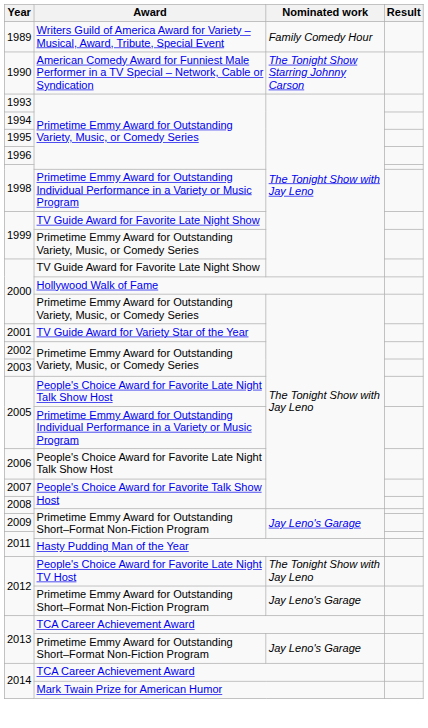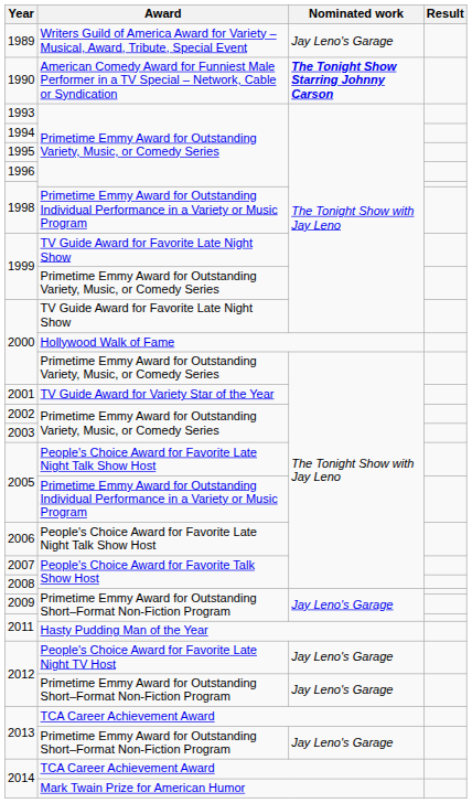1989 | Nominated work: Family Comedy Hour -> Jay Leno's Garage
1990 | Nominated work: normal -> bold
2012 / People's Choice Award for Favorite Late Night TV Host | Nominated work: The Tonight Show with Jay Leno -> Jay Leno's Garage
